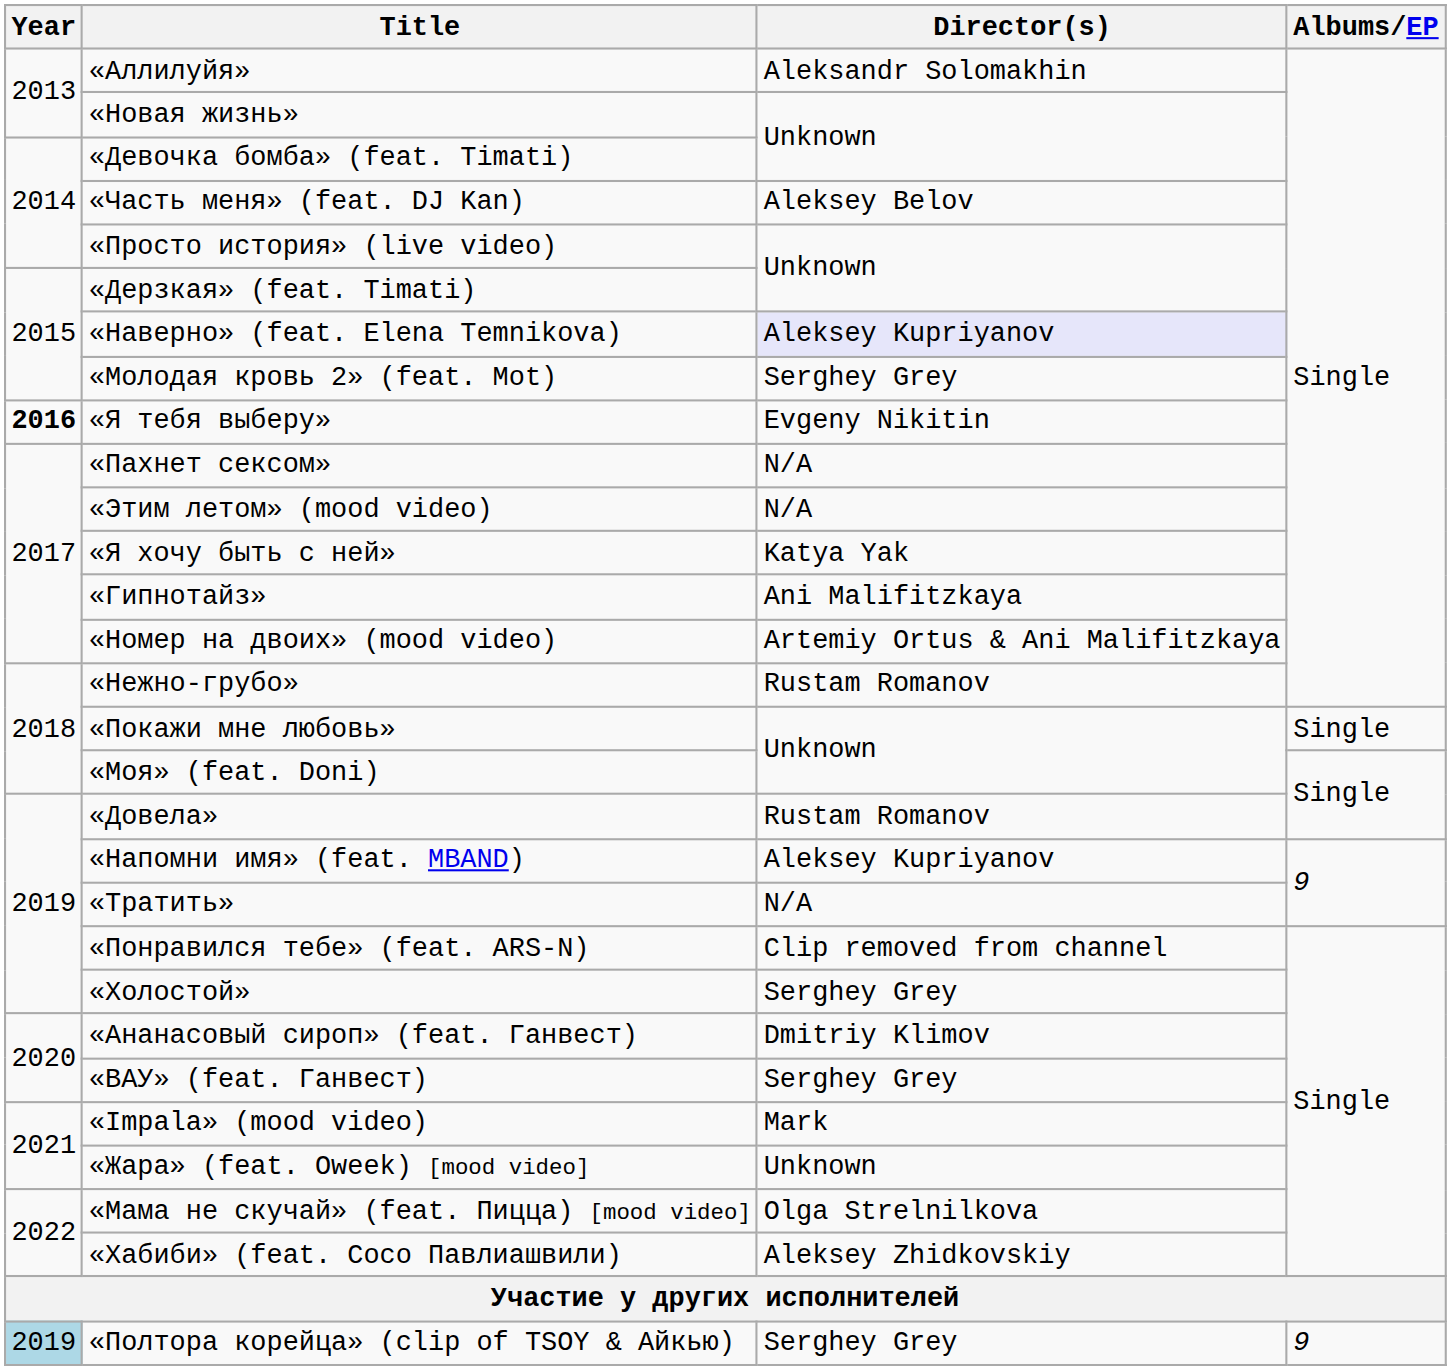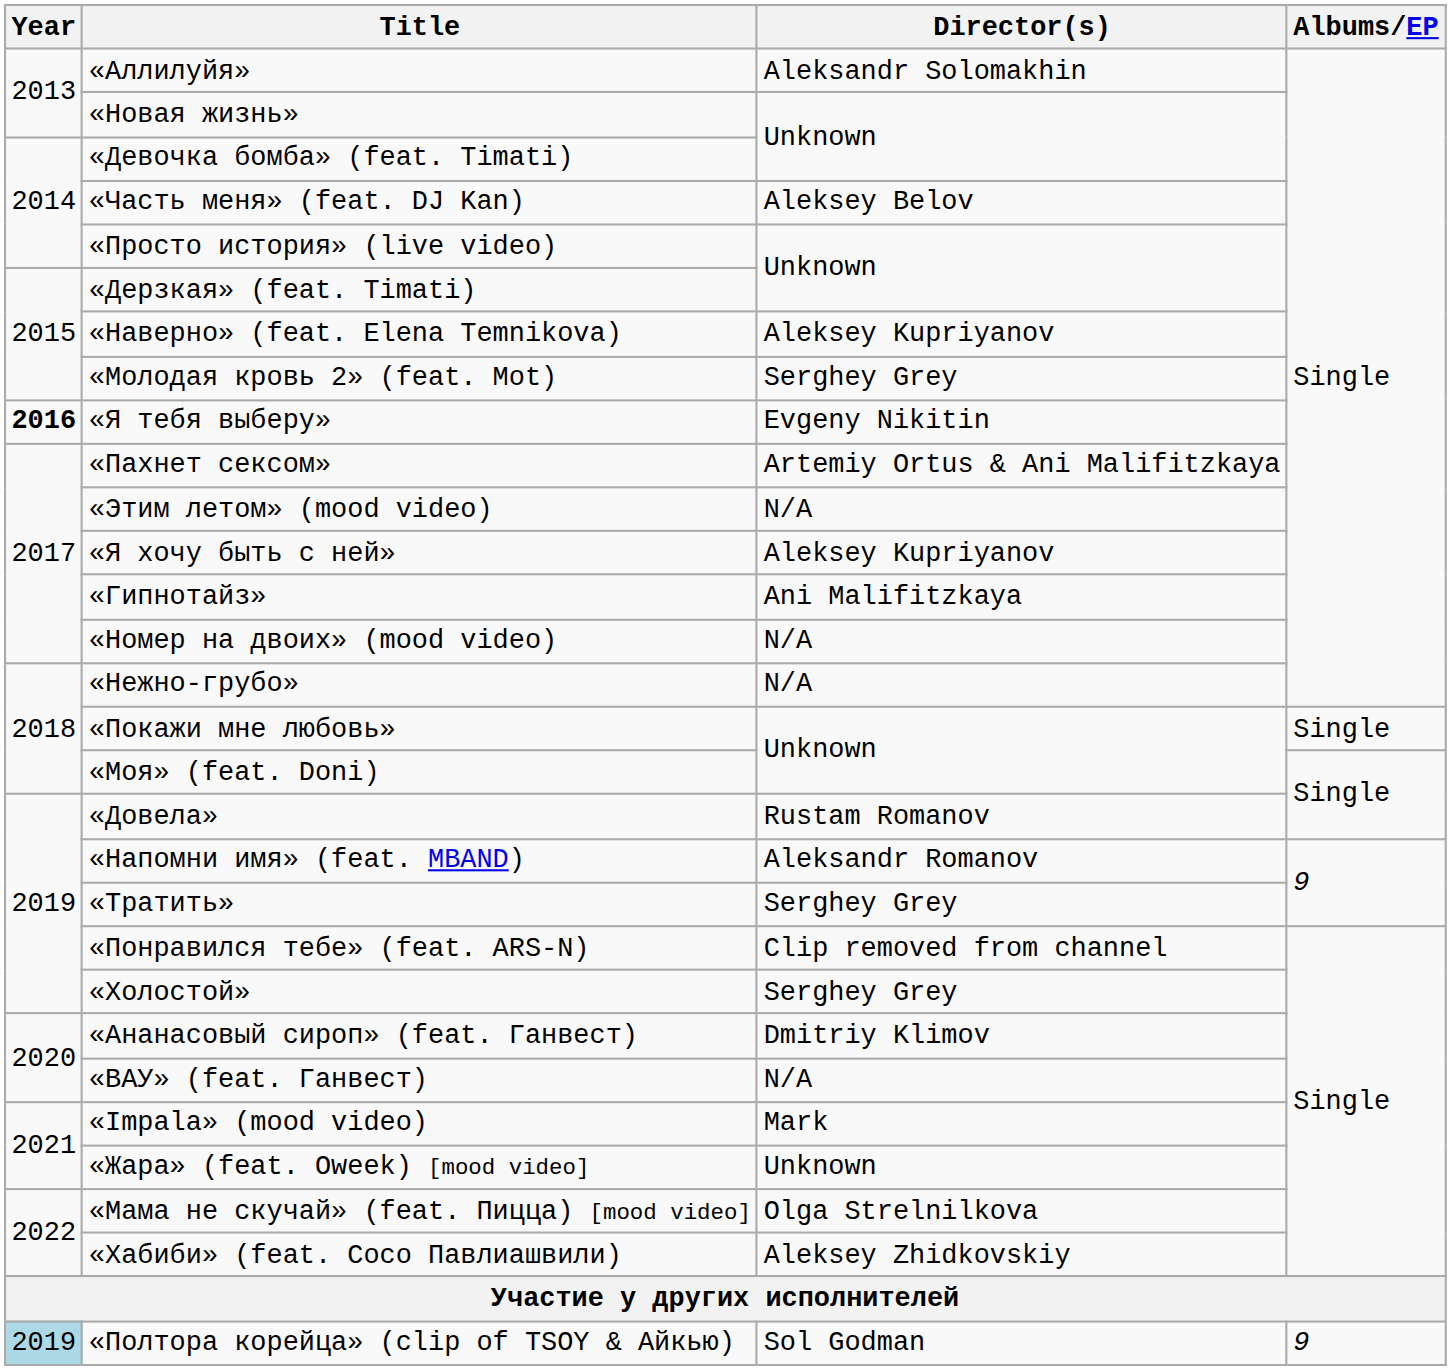«Наверно» (feat. Elena Temnikova) | Director(s): lavender background -> no background
«Пахнет сексом» | Director(s): N/A -> Artemiy Ortus & Ani Malifitzkaya
«Я хочу быть с ней» | Director(s): Katya Yak -> Aleksey Kupriyanov
«Номер на двоих» (mood video) | Director(s): Artemiy Ortus & Ani Malifitzkaya -> N/A
«Нежно-грубо» | Director(s): Rustam Romanov -> N/A
«Напомни имя» (feat. MBAND) | Director(s): Aleksey Kupriyanov -> Aleksandr Romanov
«Тратить» | Director(s): N/A -> Serghey Grey
«ВАУ» (feat. Ганвест) | Director(s): Serghey Grey -> N/A
«Полтора корейца» (clip of TSOY & Айкью) | Director(s): Serghey Grey -> Sol Godman
